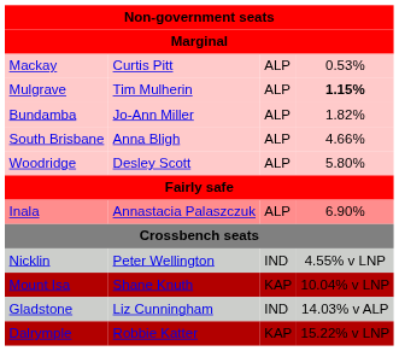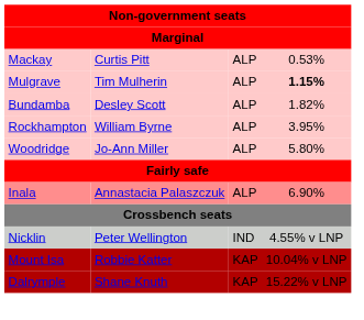Bundamba | column 2: Jo-Ann Miller -> Desley Scott
+ row: Rockhampton | William Byrne | ALP | 3.95%
- row: South Brisbane | Anna Bligh | ALP | 4.66%
Woodridge | column 2: Desley Scott -> Jo-Ann Miller
Mount Isa | column 2: Shane Knuth -> Robbie Katter
- row: Gladstone | Liz Cunningham | IND | 14.03% v ALP
Dalrymple | column 2: Robbie Katter -> Shane Knuth
